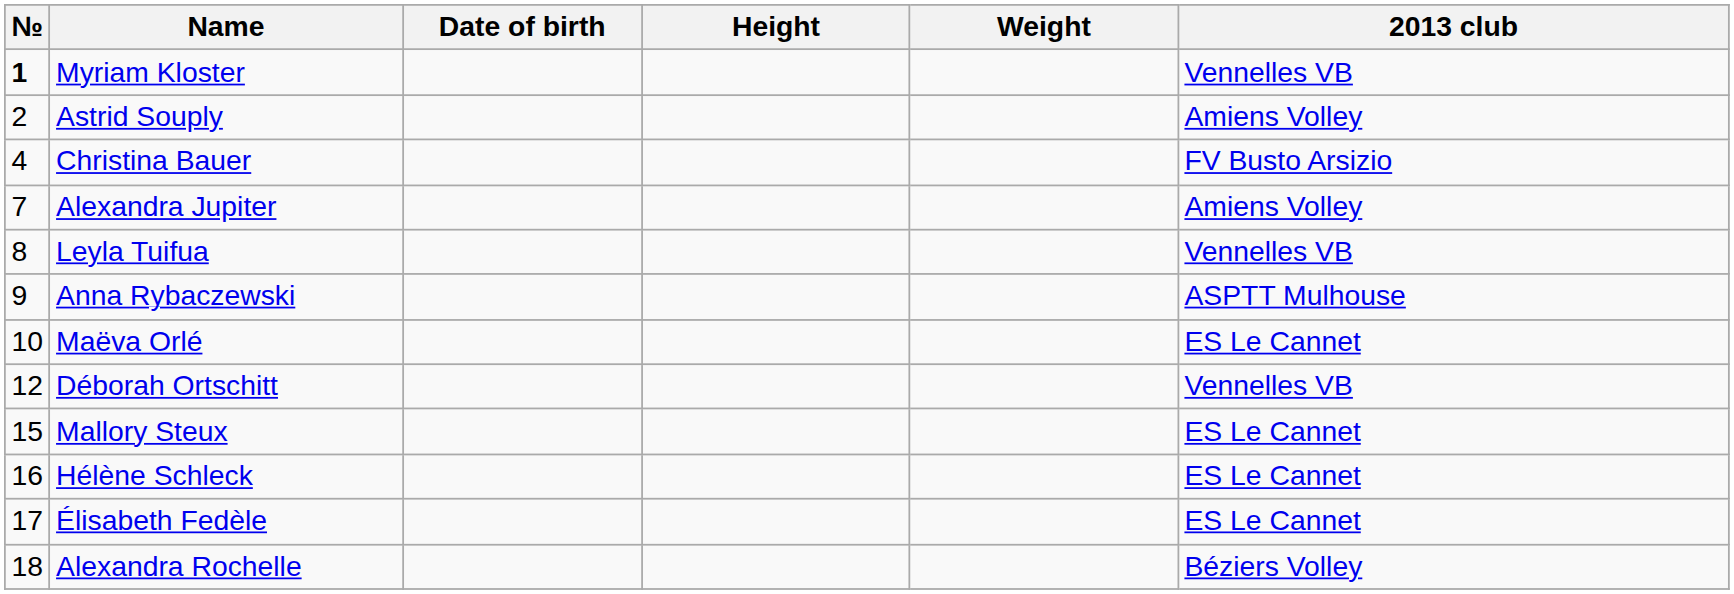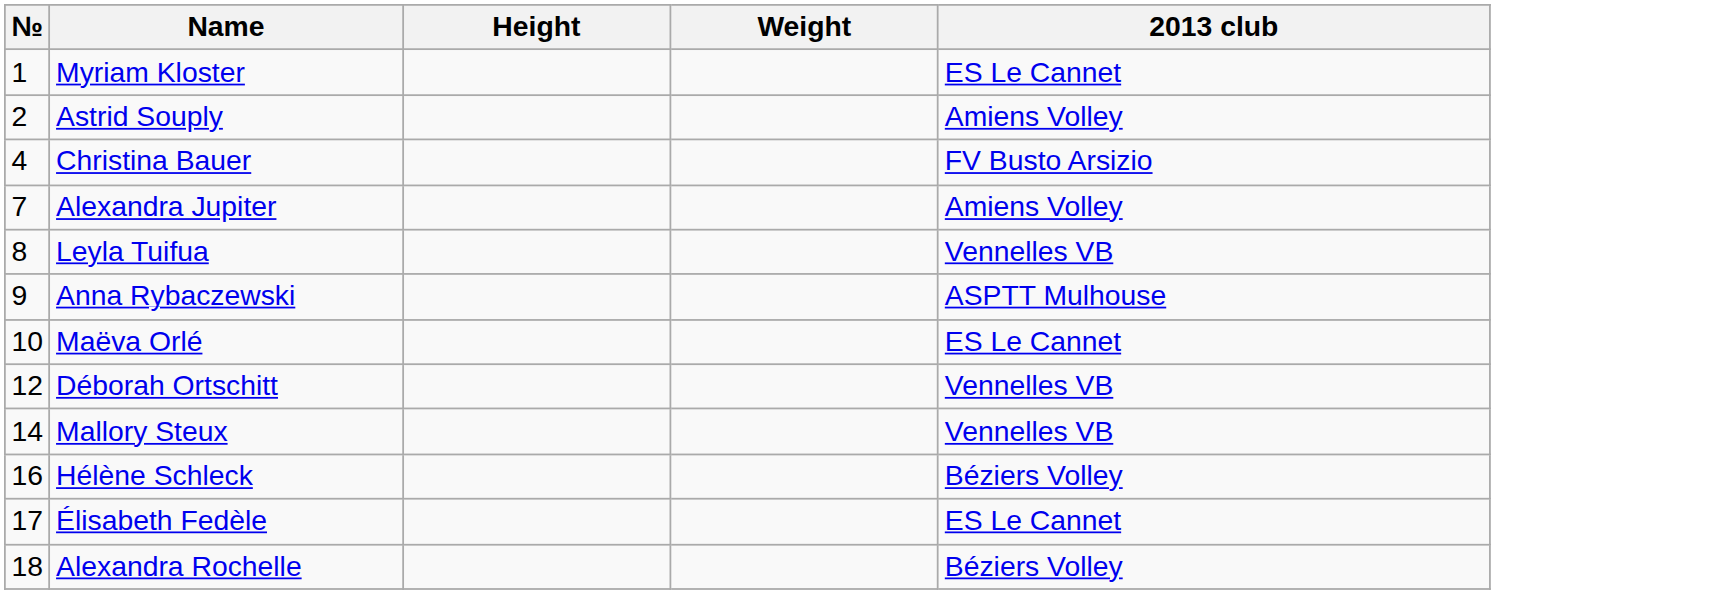- column: Date of birth
Myriam Kloster | №: bold -> normal
Myriam Kloster | 2013 club: Vennelles VB -> ES Le Cannet
Mallory Steux | №: 15 -> 14
Mallory Steux | 2013 club: ES Le Cannet -> Vennelles VB
Hélène Schleck | 2013 club: ES Le Cannet -> Béziers Volley
